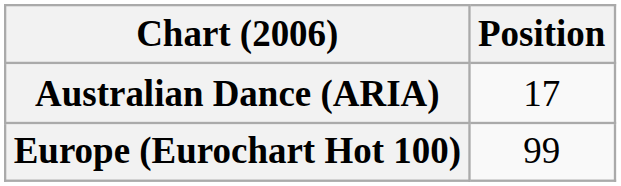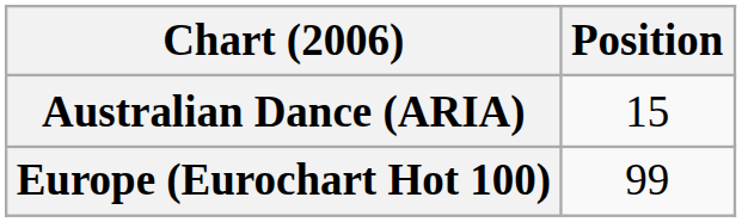Australian Dance (ARIA) | Position: 17 -> 15
